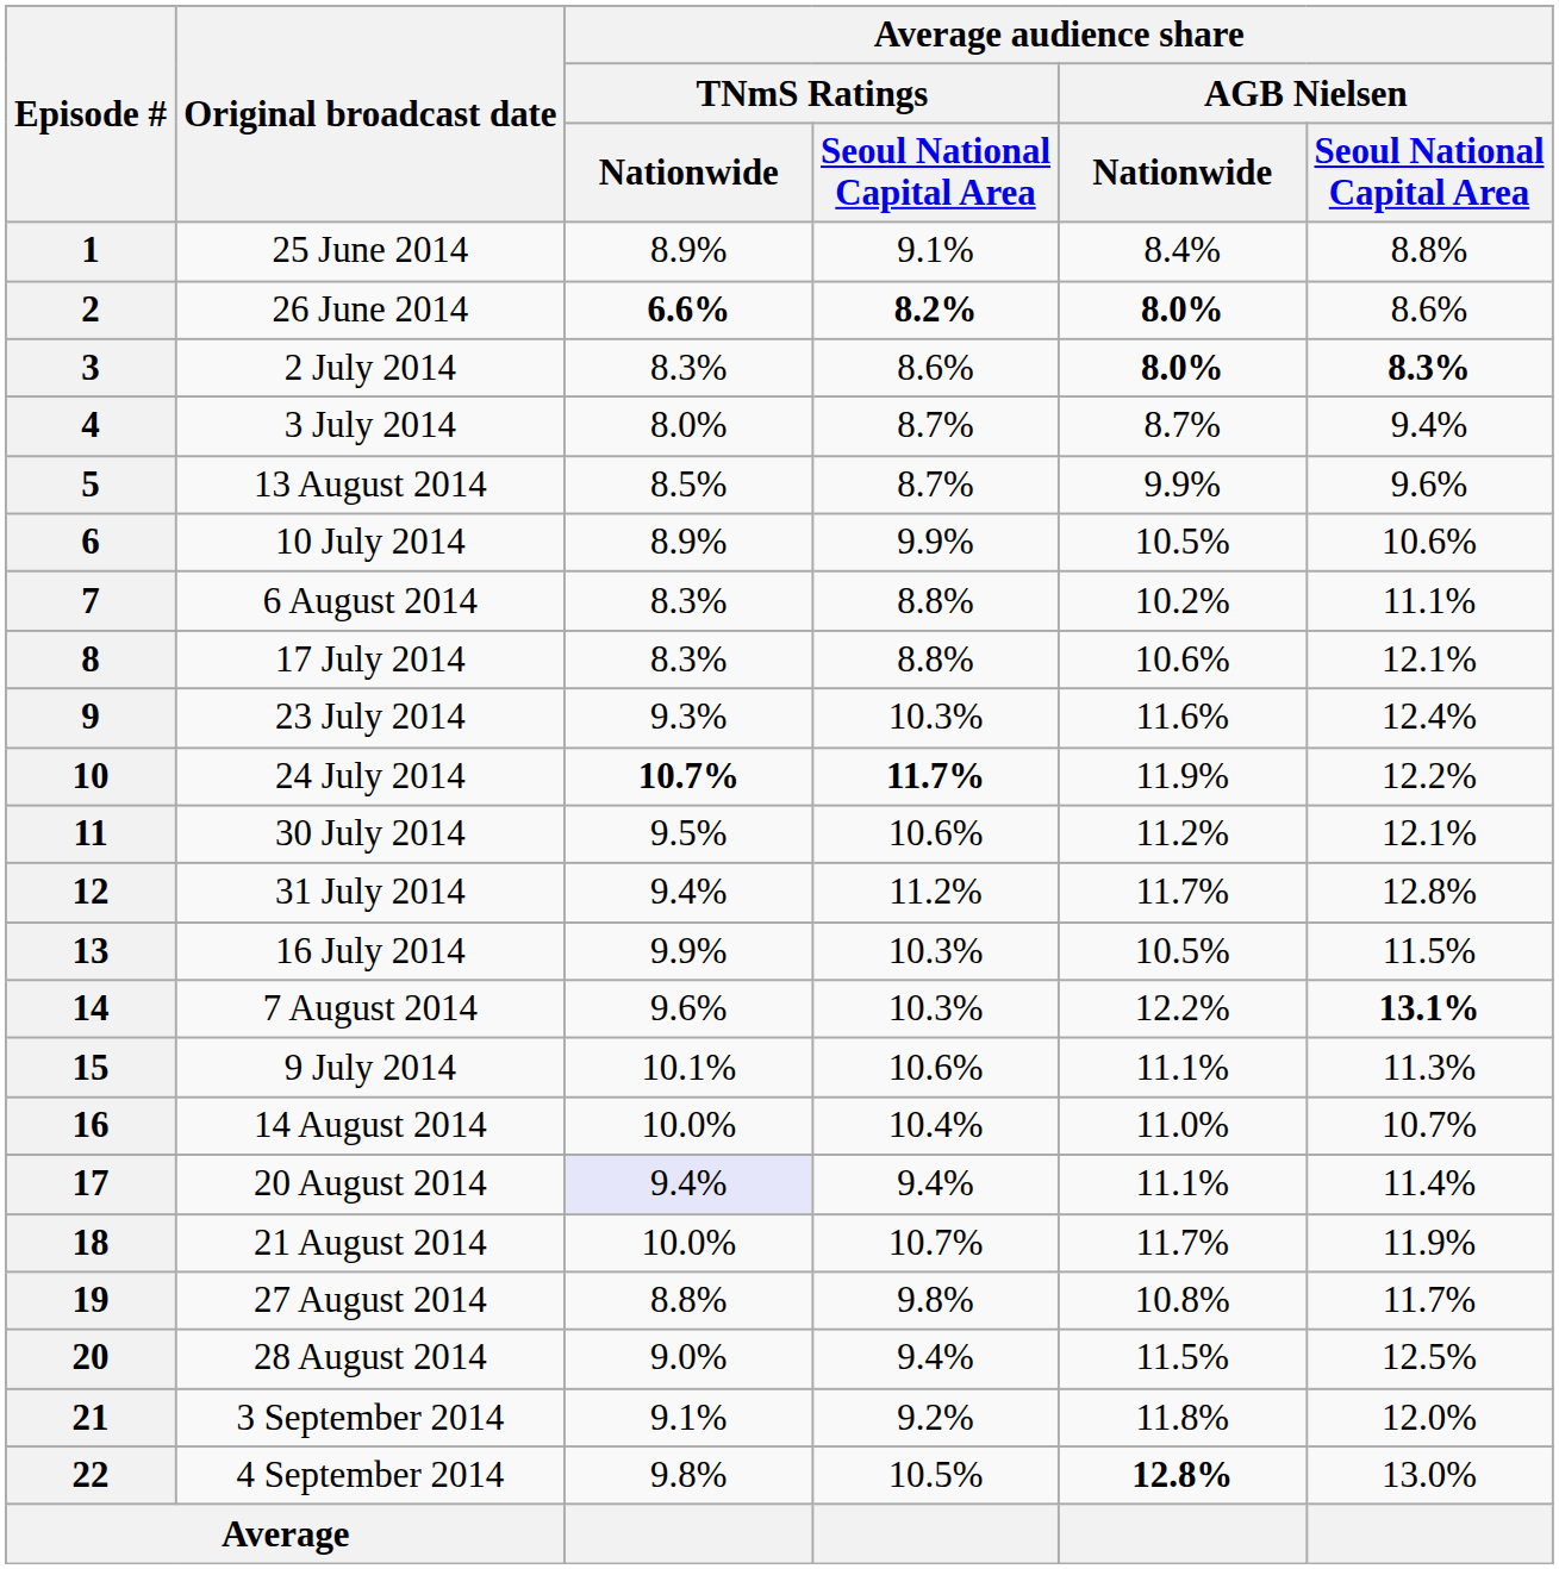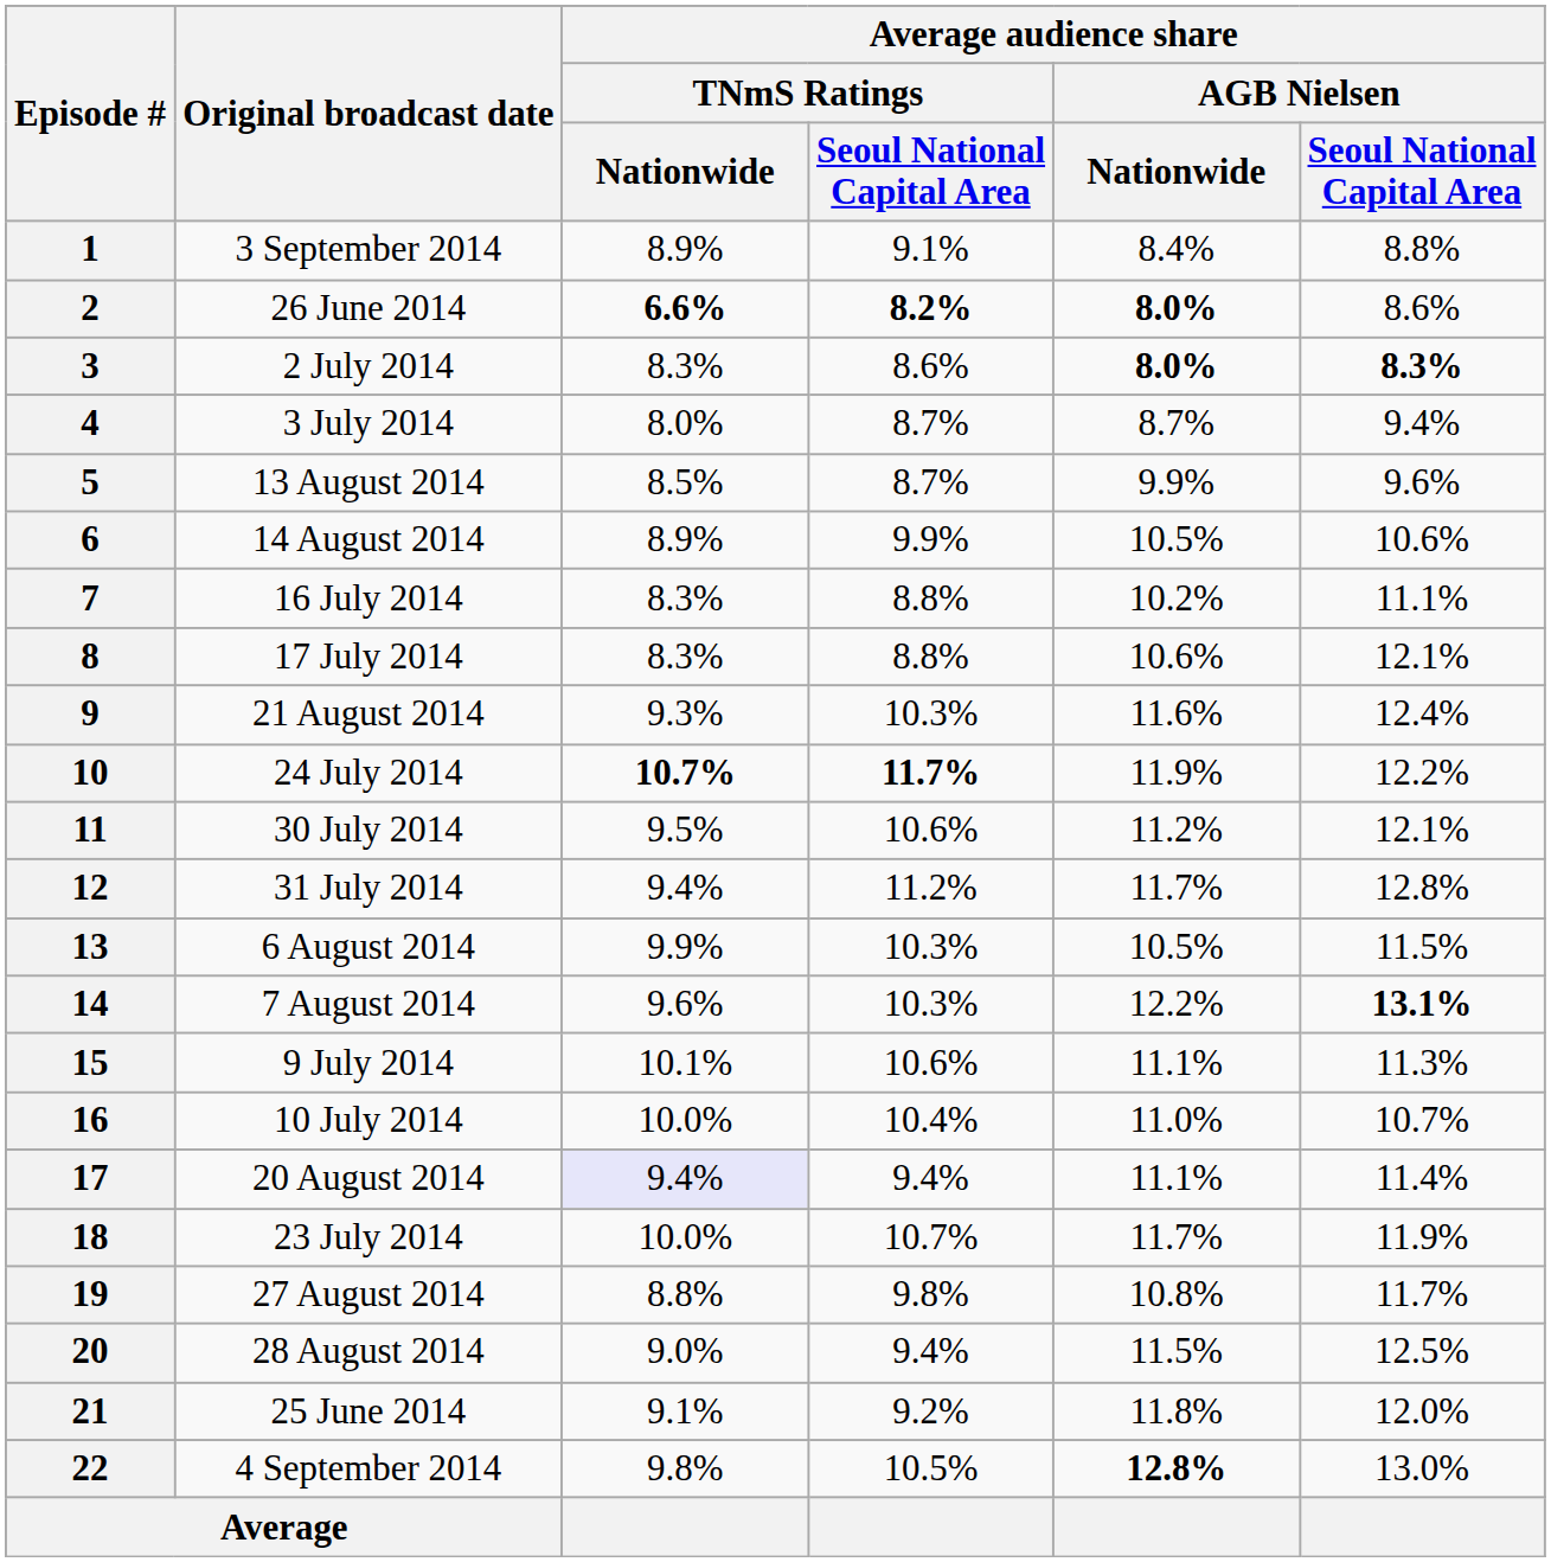1 | Original broadcast date: 25 June 2014 -> 3 September 2014
6 | Original broadcast date: 10 July 2014 -> 14 August 2014
7 | Original broadcast date: 6 August 2014 -> 16 July 2014
9 | Original broadcast date: 23 July 2014 -> 21 August 2014
13 | Original broadcast date: 16 July 2014 -> 6 August 2014
16 | Original broadcast date: 14 August 2014 -> 10 July 2014
18 | Original broadcast date: 21 August 2014 -> 23 July 2014
21 | Original broadcast date: 3 September 2014 -> 25 June 2014
